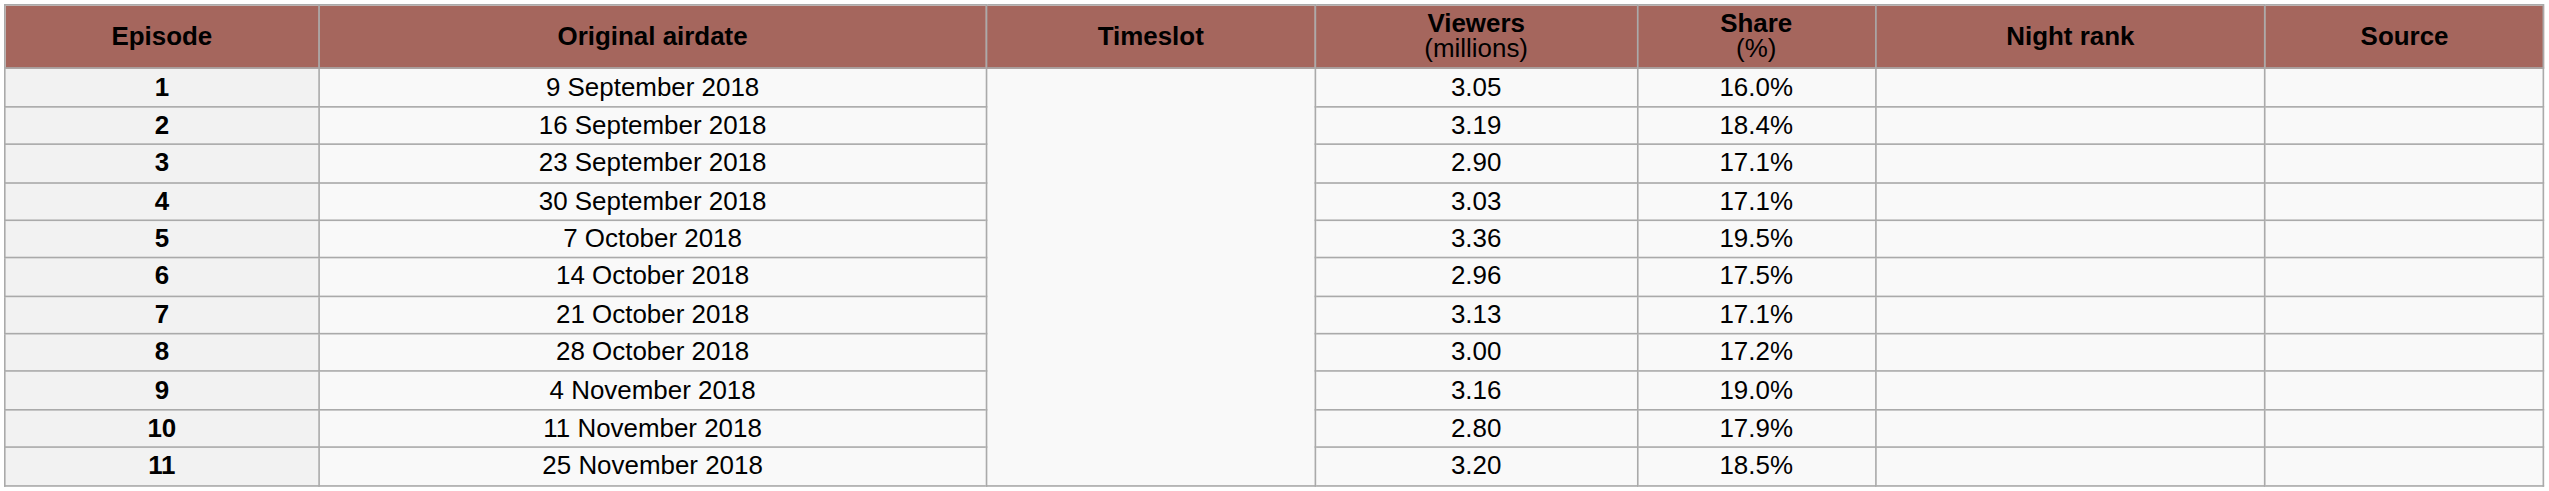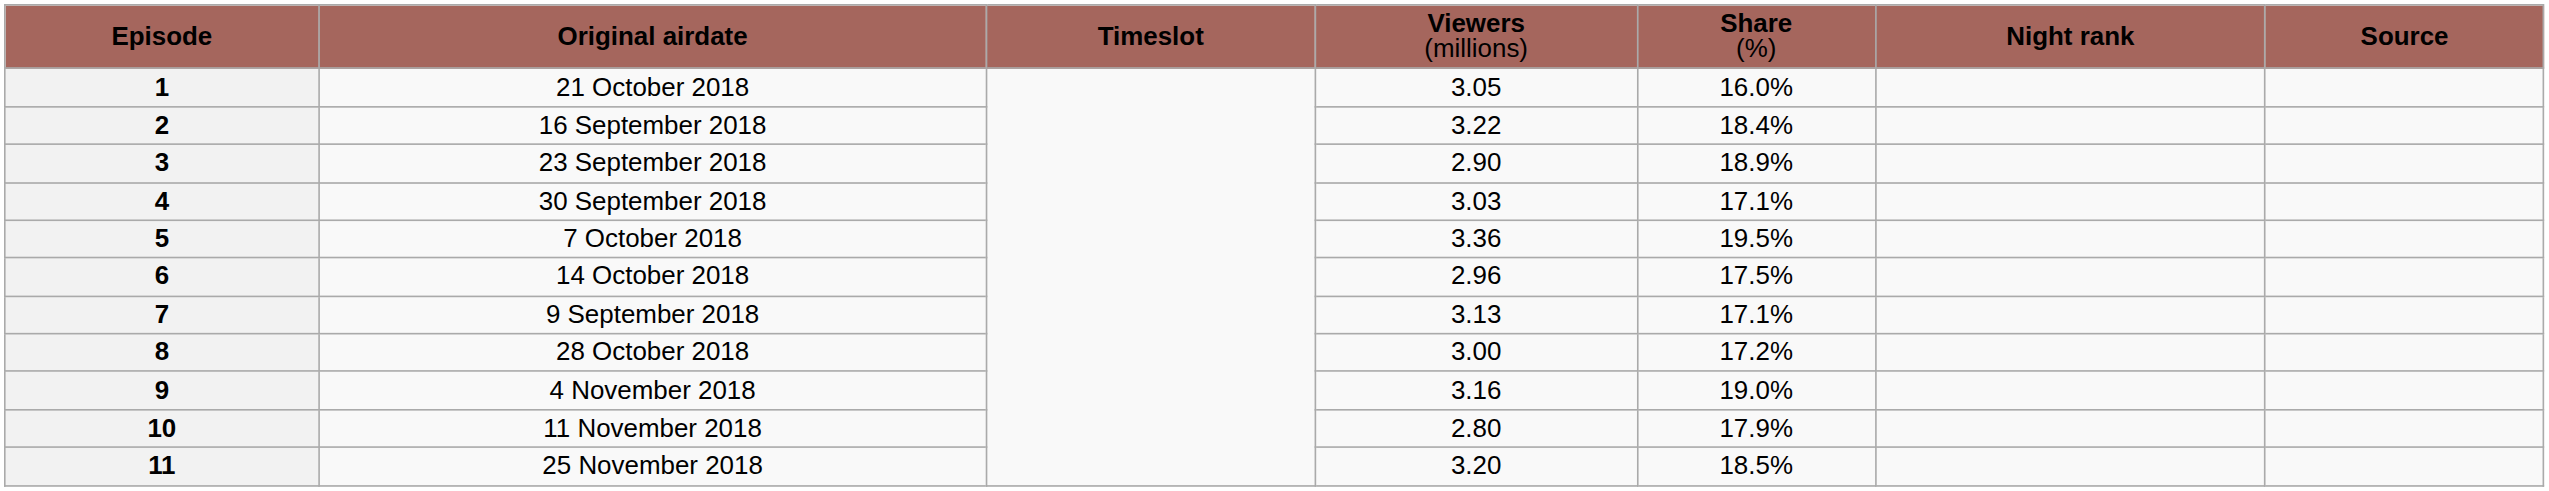1 | column 2: 9 September 2018 -> 21 October 2018
2 | column 4: 3.19 -> 3.22
3 | column 5: 17.1% -> 18.9%
7 | column 2: 21 October 2018 -> 9 September 2018
